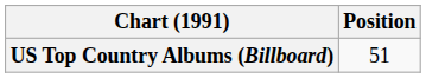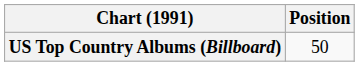US Top Country Albums (Billboard) | Position: 51 -> 50
